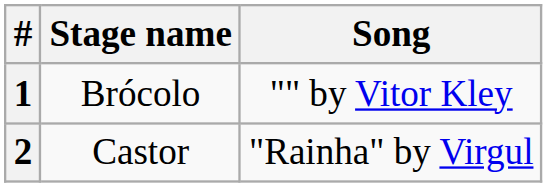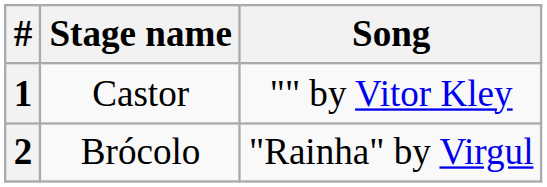1 | Stage name: Brócolo -> Castor
2 | Stage name: Castor -> Brócolo
